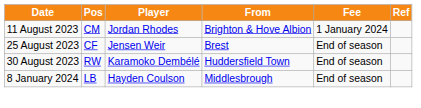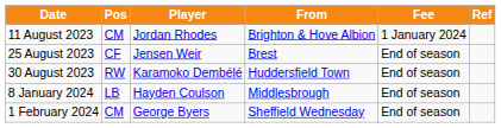+ row: 1 February 2024 | CM | George Byers | Sheffield Wednesday | End of season
